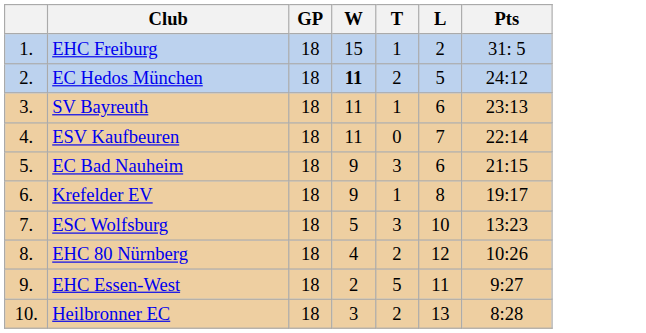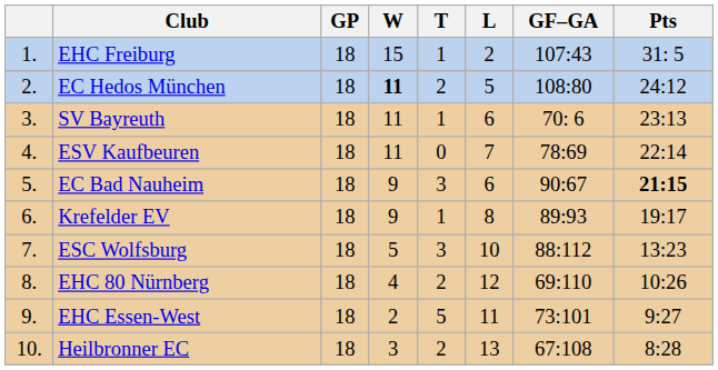+ column: GF–GA | 107:43 | 108:80 | 70: 6 | 78:69 | 90:67 | 89:93 | 88:112 | 69:110 | 73:101 | 67:108
EC Bad Nauheim | Pts: normal -> bold
